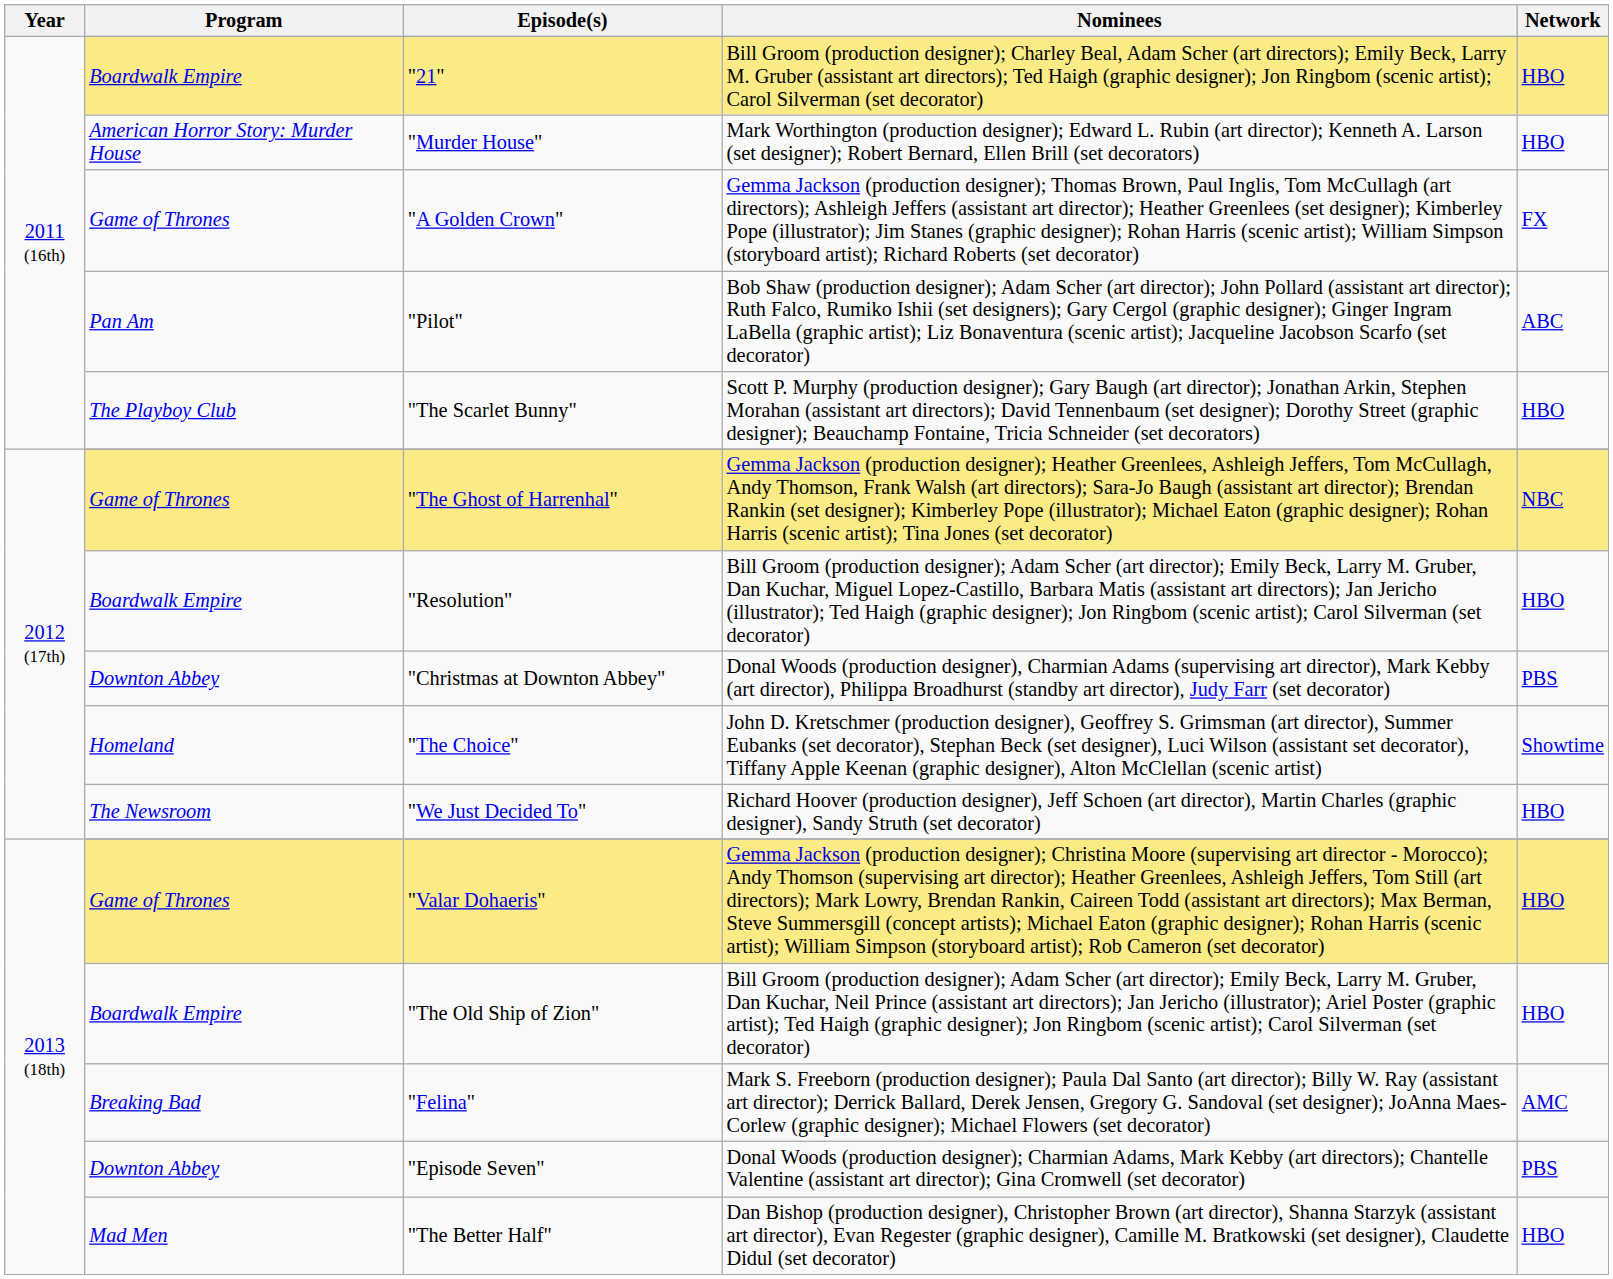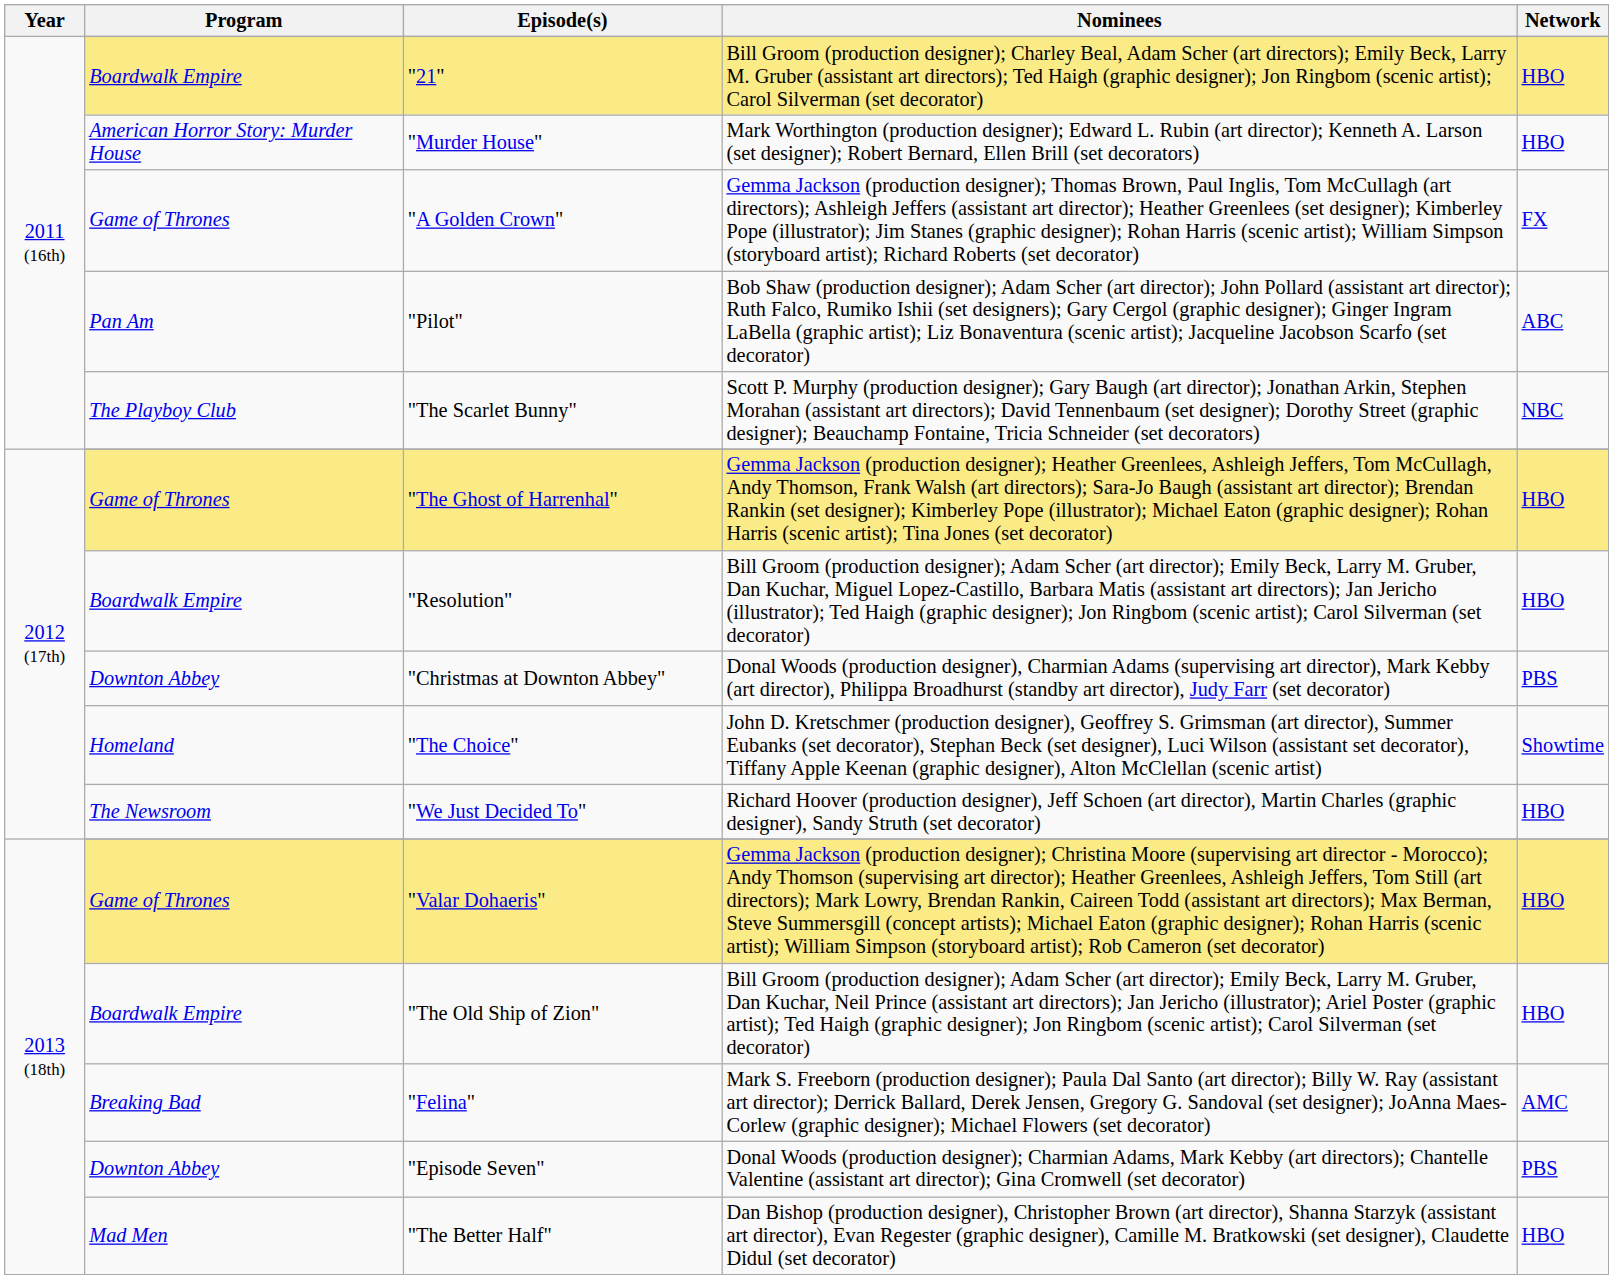"The Scarlet Bunny" | Network: HBO -> NBC
"The Ghost of Harrenhal" | Network: NBC -> HBO
